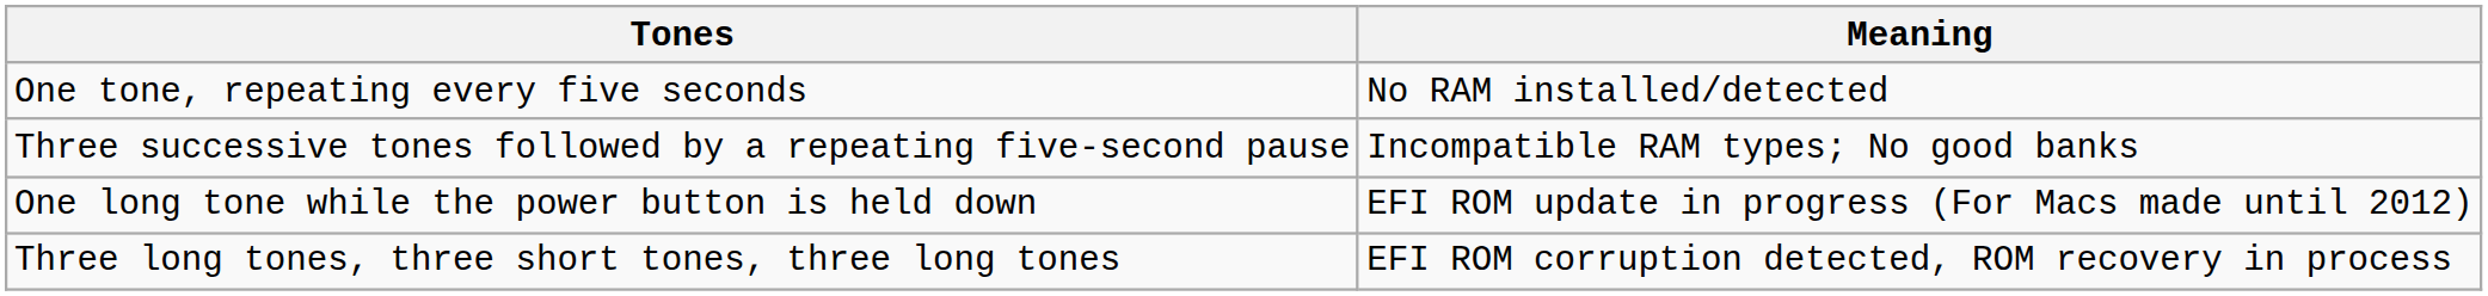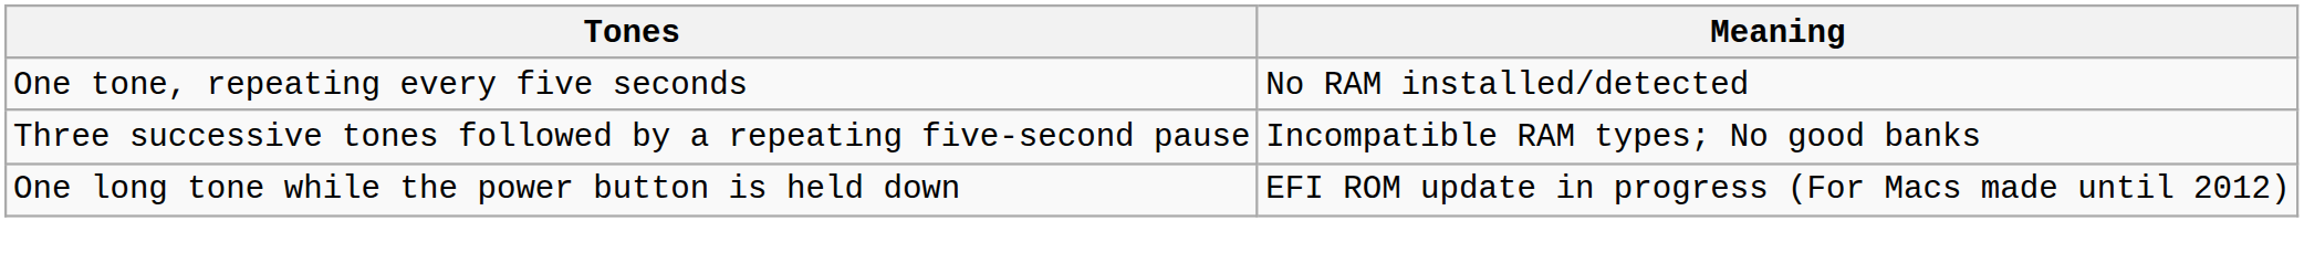- row: Three long tones, three short tones, three long tones | EFI ROM corruption detected, ROM recovery in process
